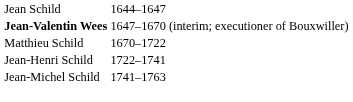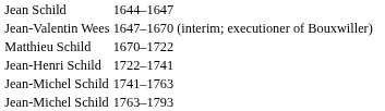1647–1670 (interim; executioner of Bouxwiller) | column 1: bold -> normal
+ row: Jean-Michel Schild | 1763–1793
